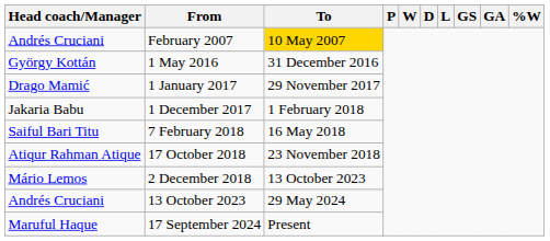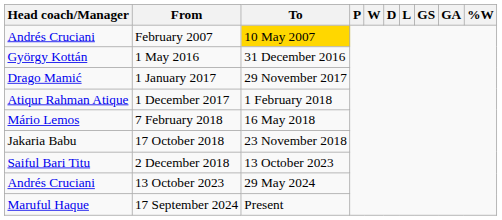1 December 2017 | Head coach/Manager: Jakaria Babu -> Atiqur Rahman Atique
7 February 2018 | Head coach/Manager: Saiful Bari Titu -> Mário Lemos
17 October 2018 | Head coach/Manager: Atiqur Rahman Atique -> Jakaria Babu
2 December 2018 | Head coach/Manager: Mário Lemos -> Saiful Bari Titu
